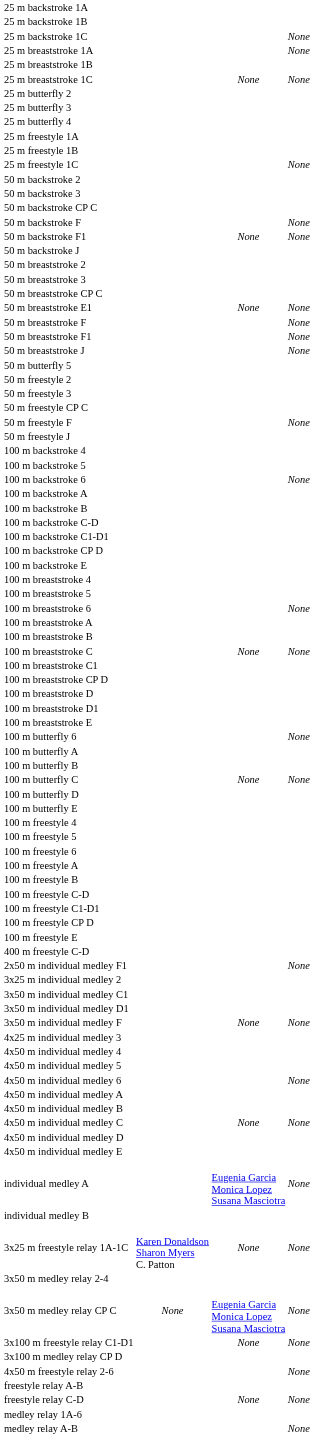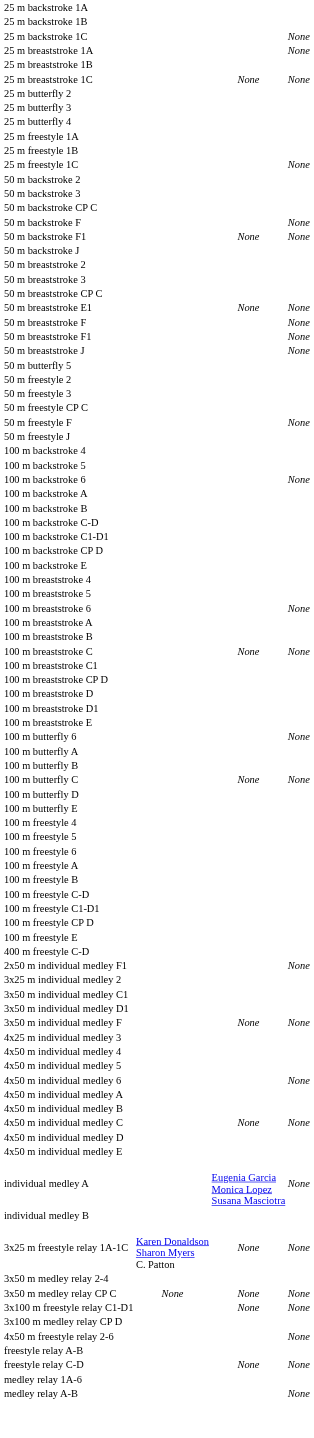3x50 m medley relay CP C | column 3: Eugenia Garcia Monica Lopez Susana Masciotra -> None
